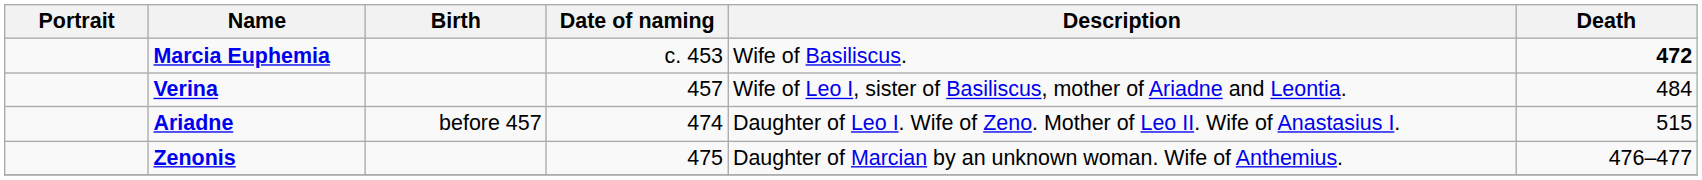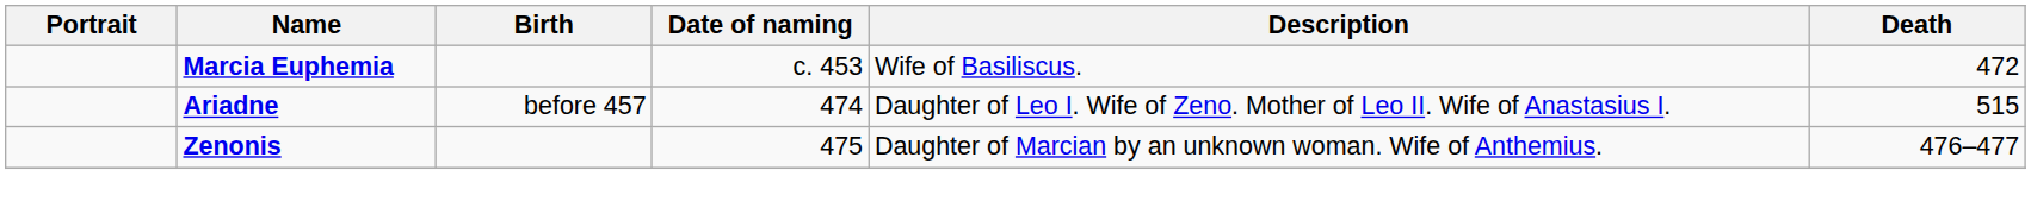Marcia Euphemia | Death: bold -> normal
- row: Verina | 457 | Wife of Leo I, sister of Basiliscus, mother of Ariadne and Leontia. | 484
